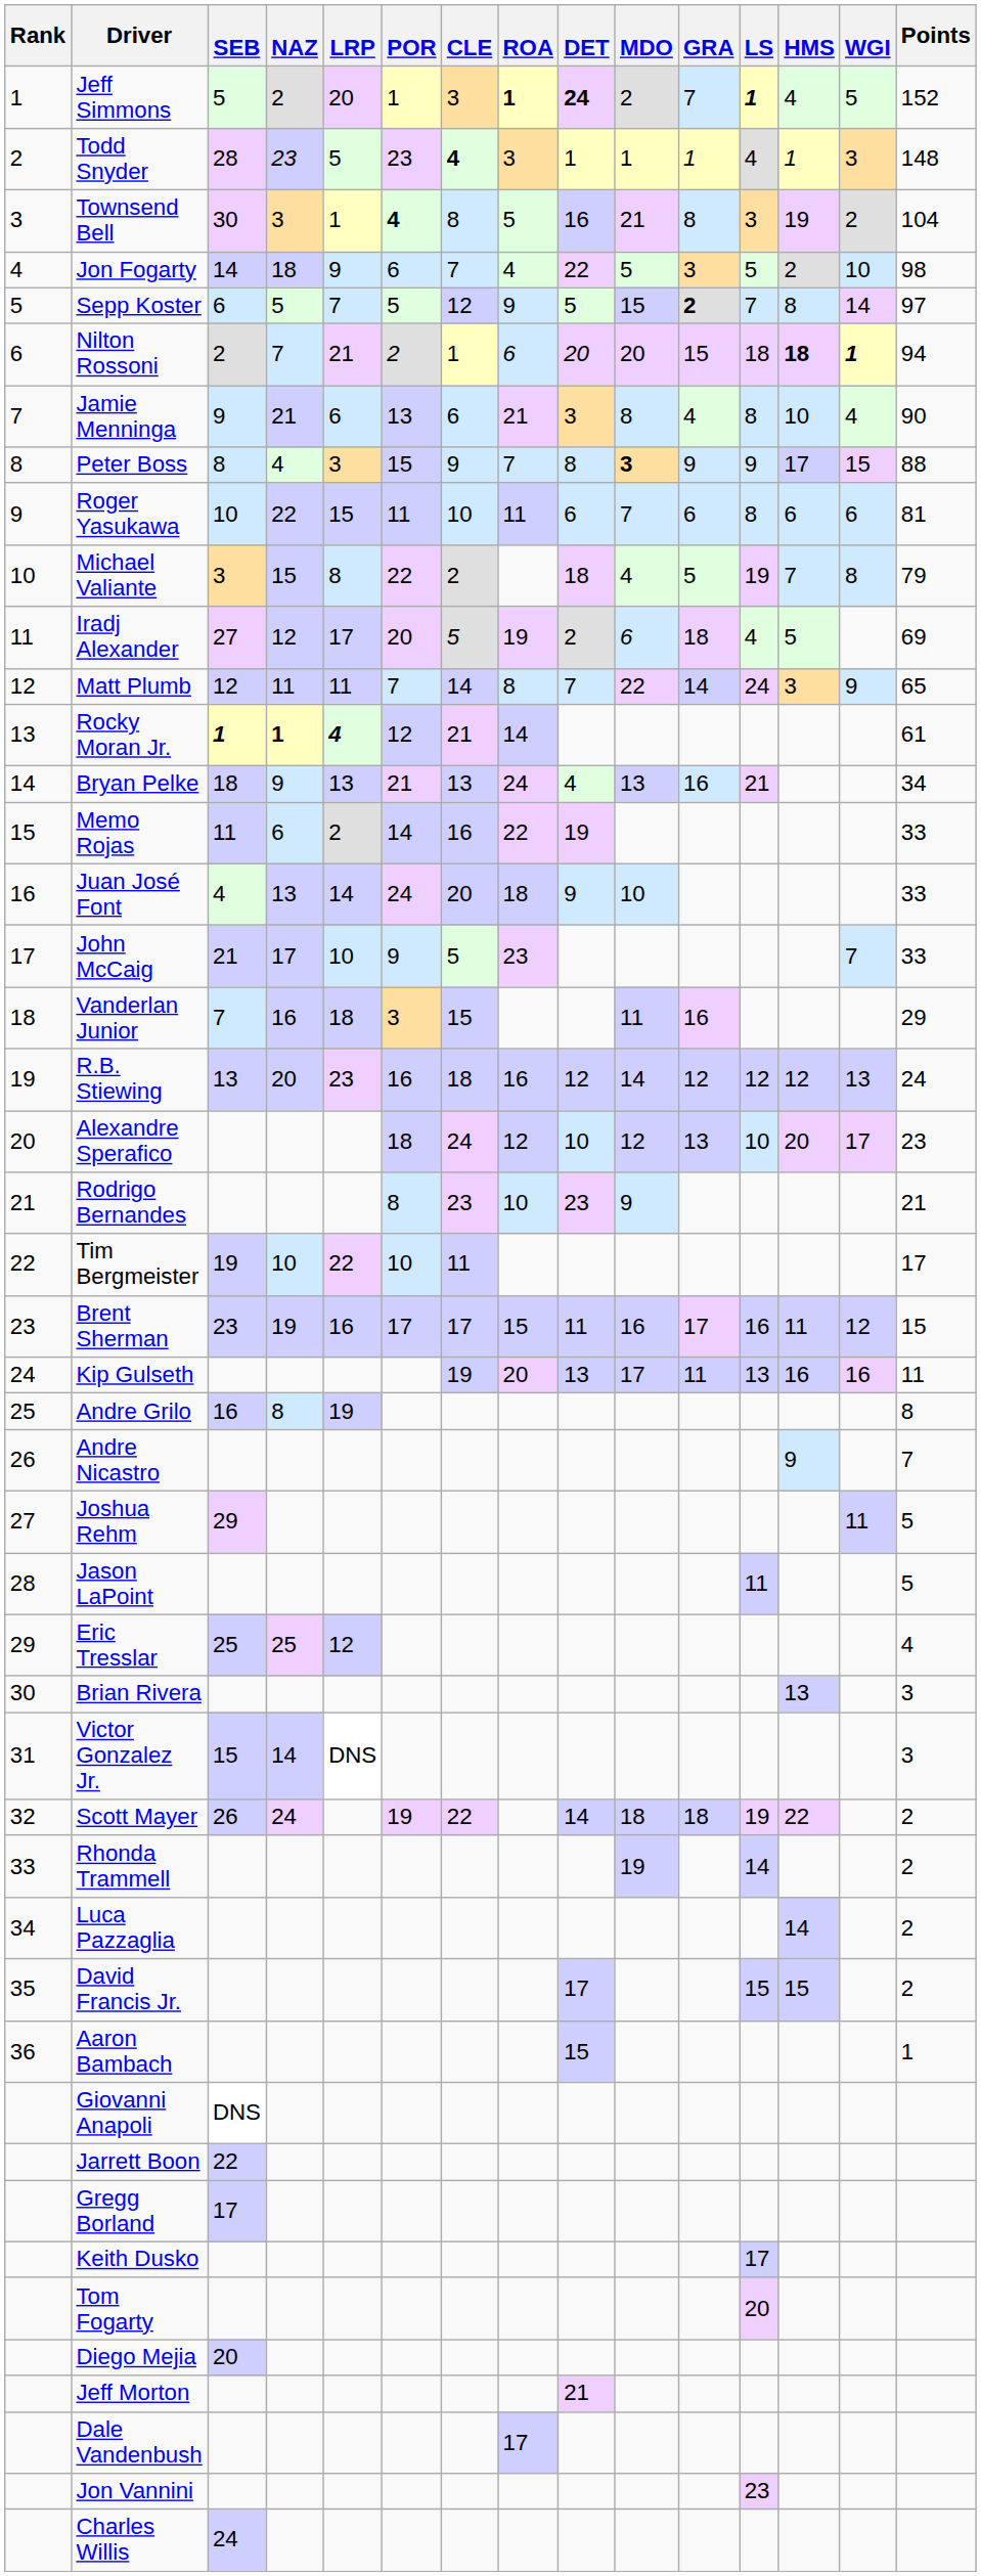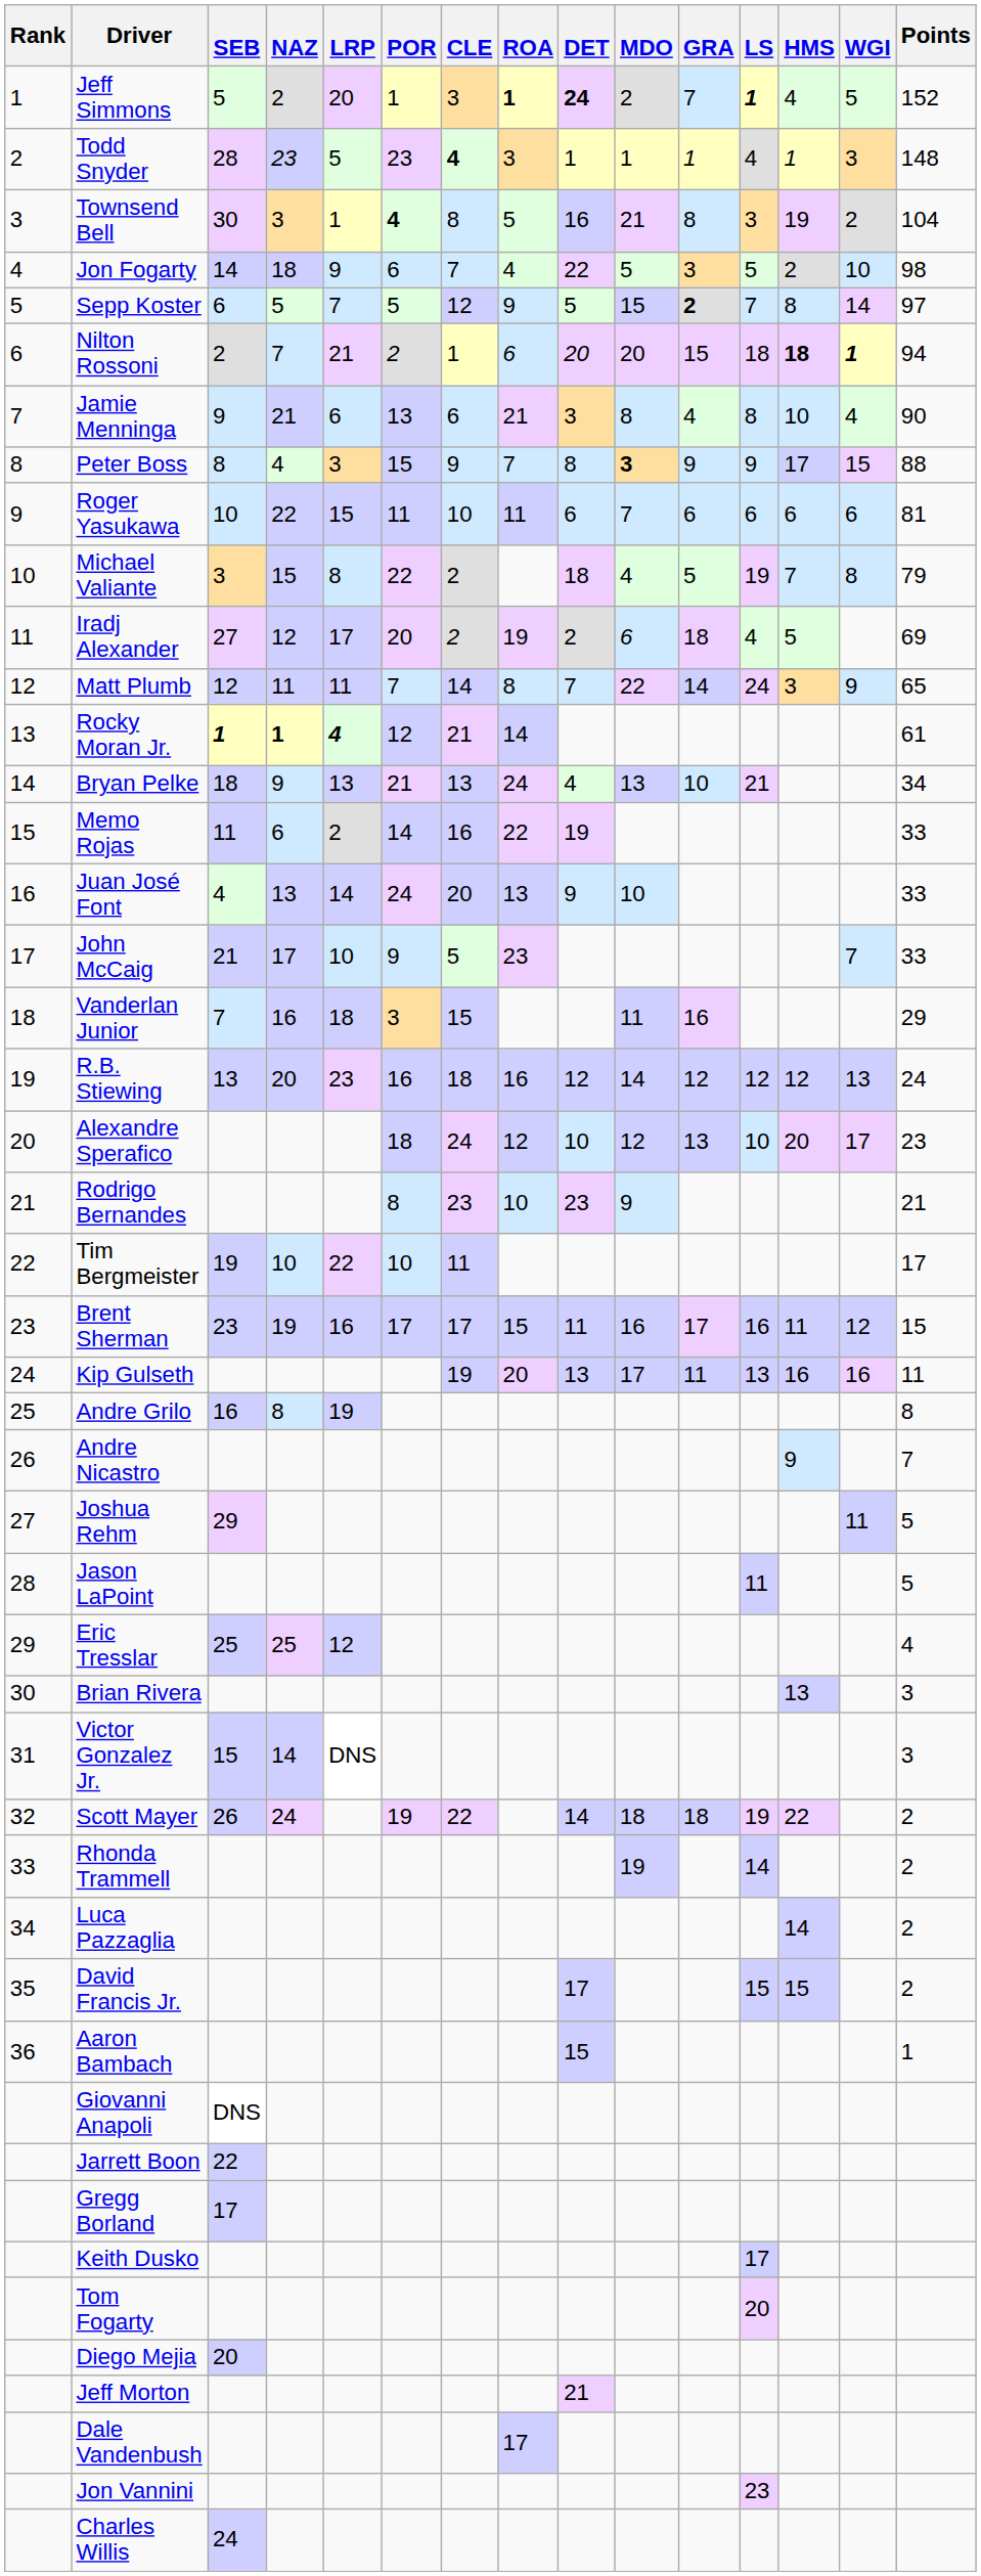Roger Yasukawa | LS: 8 -> 6
Iradj Alexander | CLE: 5 -> 2
Bryan Pelke | GRA: 16 -> 10
Juan José Font | ROA: 18 -> 13
